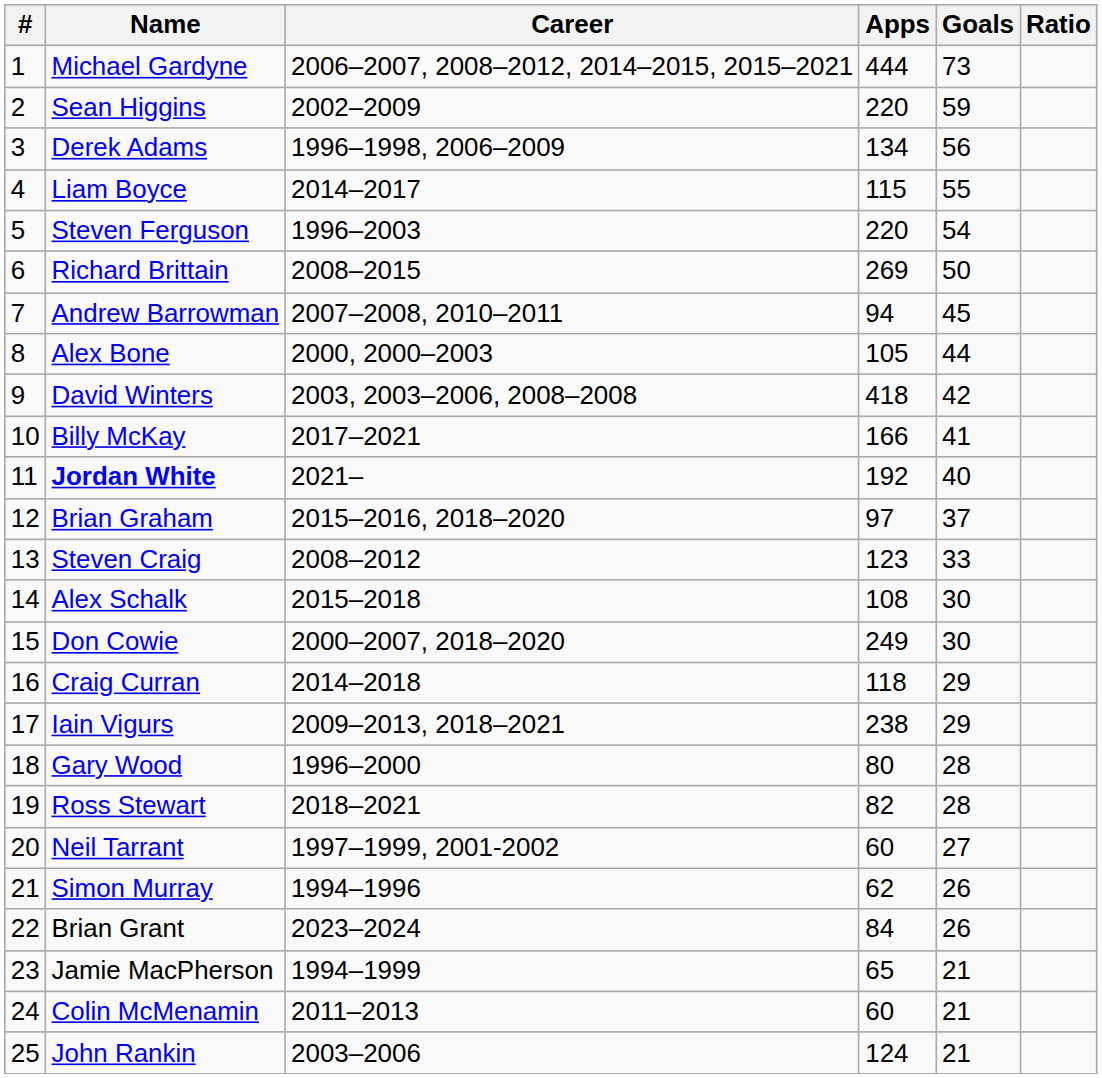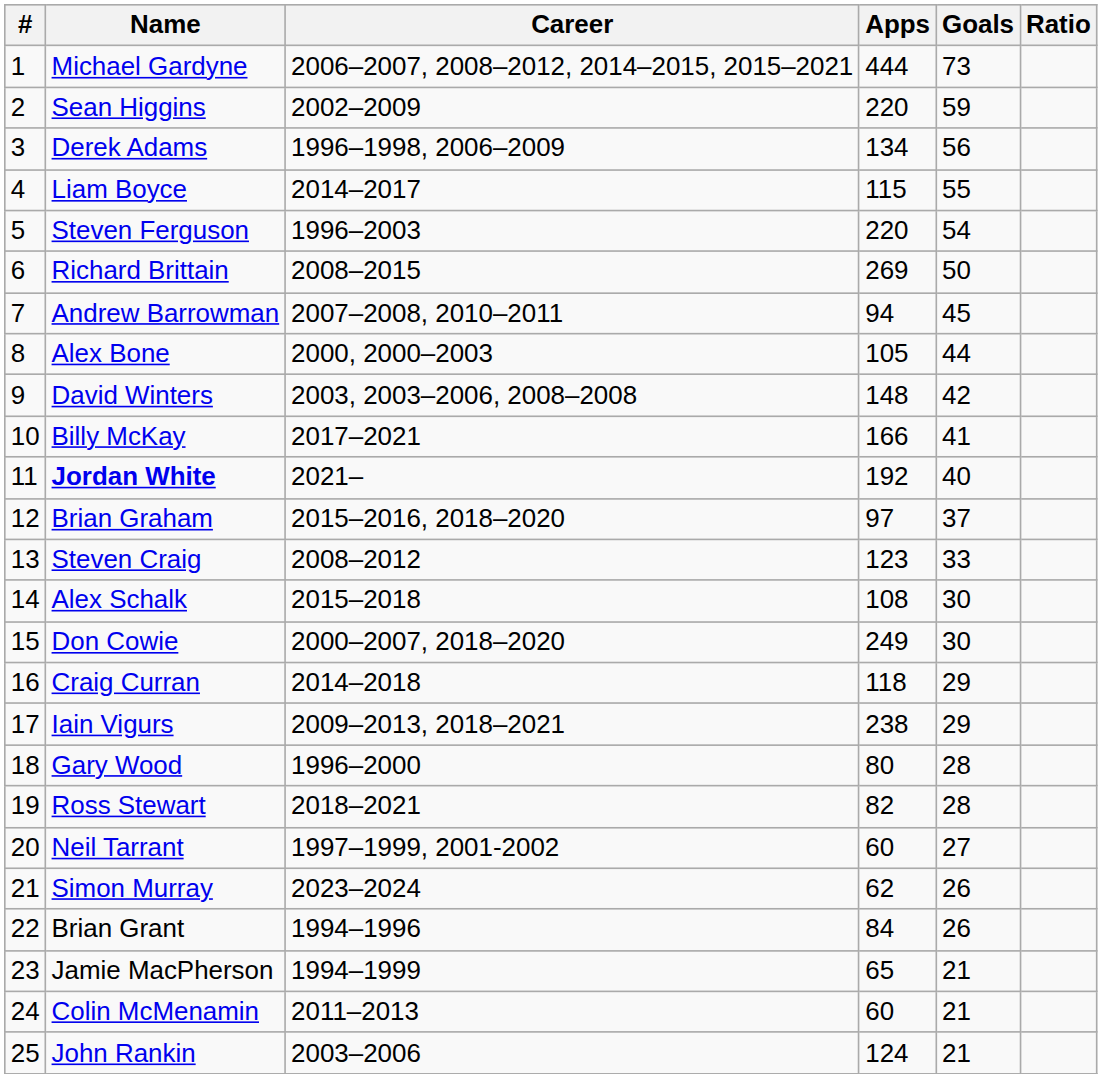David Winters | Apps: 418 -> 148
Simon Murray | Career: 1994–1996 -> 2023–2024
Brian Grant | Career: 2023–2024 -> 1994–1996
